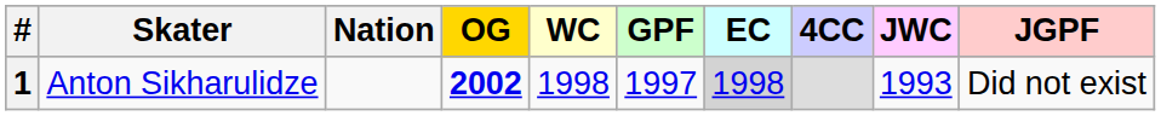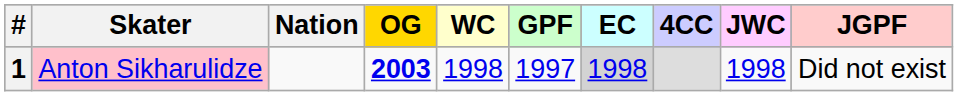1 | Skater: no background -> pink background
1 | OG: 2002 -> 2003
1 | JWC: 1993 -> 1998
